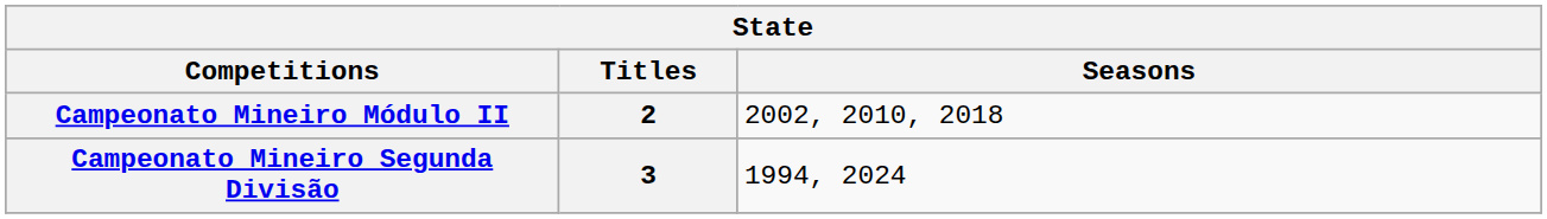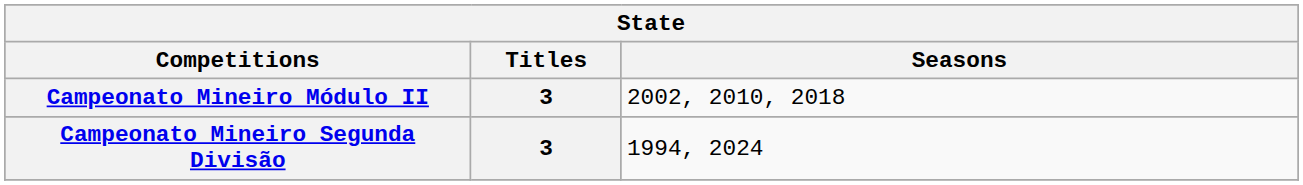Campeonato Mineiro Módulo II | Titles: 2 -> 3
